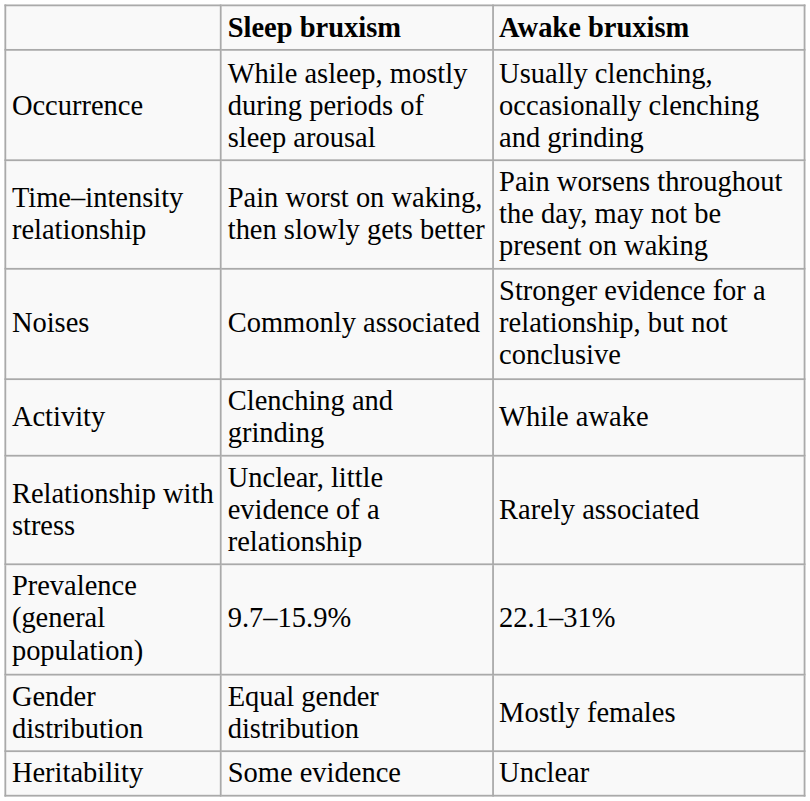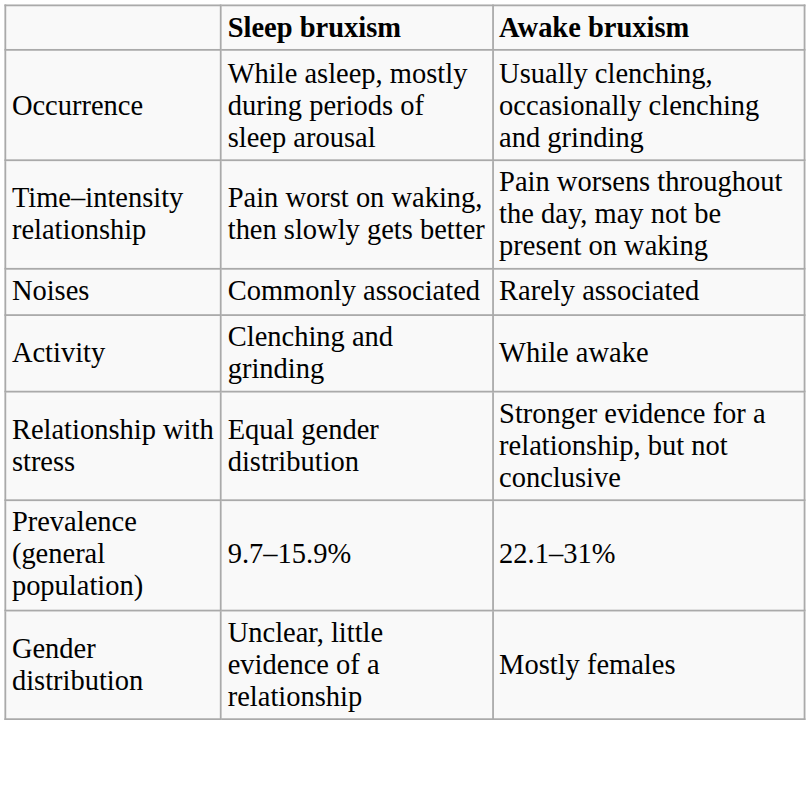Noises | Awake bruxism: Stronger evidence for a relationship, but not conclusive -> Rarely associated
Relationship with stress | Sleep bruxism: Unclear, little evidence of a relationship -> Equal gender distribution
Relationship with stress | Awake bruxism: Rarely associated -> Stronger evidence for a relationship, but not conclusive
Gender distribution | Sleep bruxism: Equal gender distribution -> Unclear, little evidence of a relationship
- row: Heritability | Some evidence | Unclear
